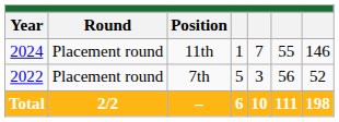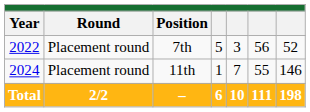rows swapped: 7th <-> 11th
